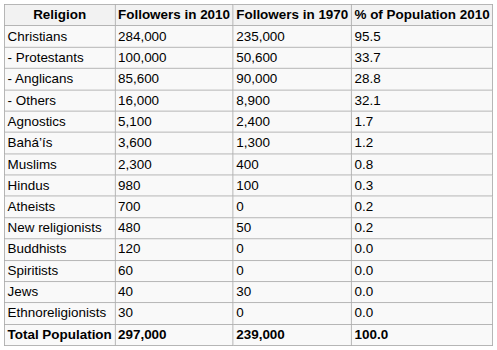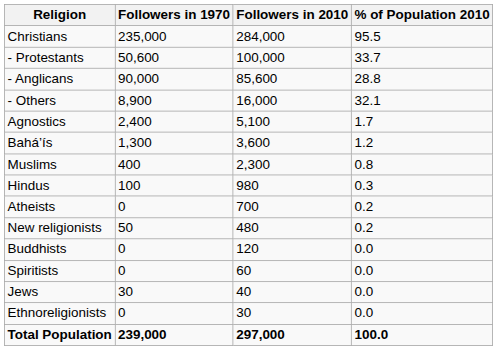columns swapped: Followers in 1970 <-> Followers in 2010
